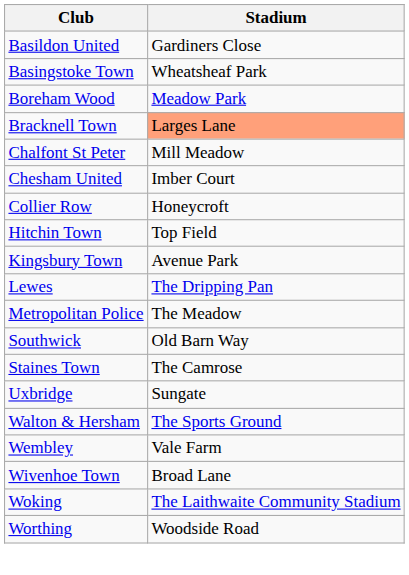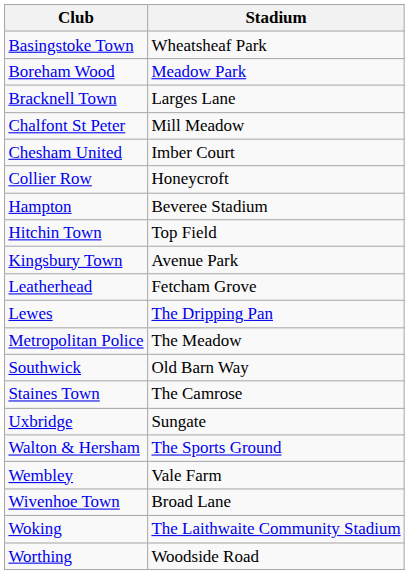- row: Basildon United | Gardiners Close
Bracknell Town | Stadium: lightsalmon background -> no background
+ row: Hampton | Beveree Stadium
+ row: Leatherhead | Fetcham Grove
